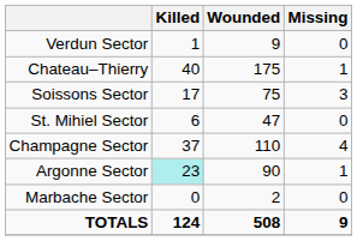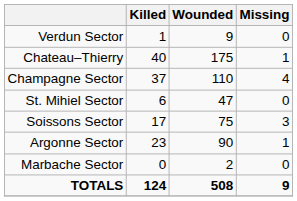rows swapped: Soissons Sector <-> Champagne Sector
Argonne Sector | Killed: paleturquoise background -> no background
